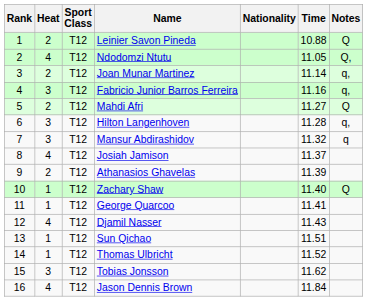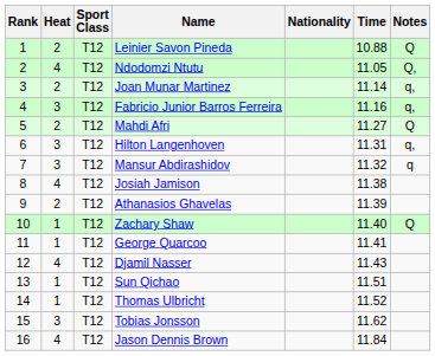Hilton Langenhoven | Time: 11.28 -> 11.31
Josiah Jamison | Time: 11.37 -> 11.38
